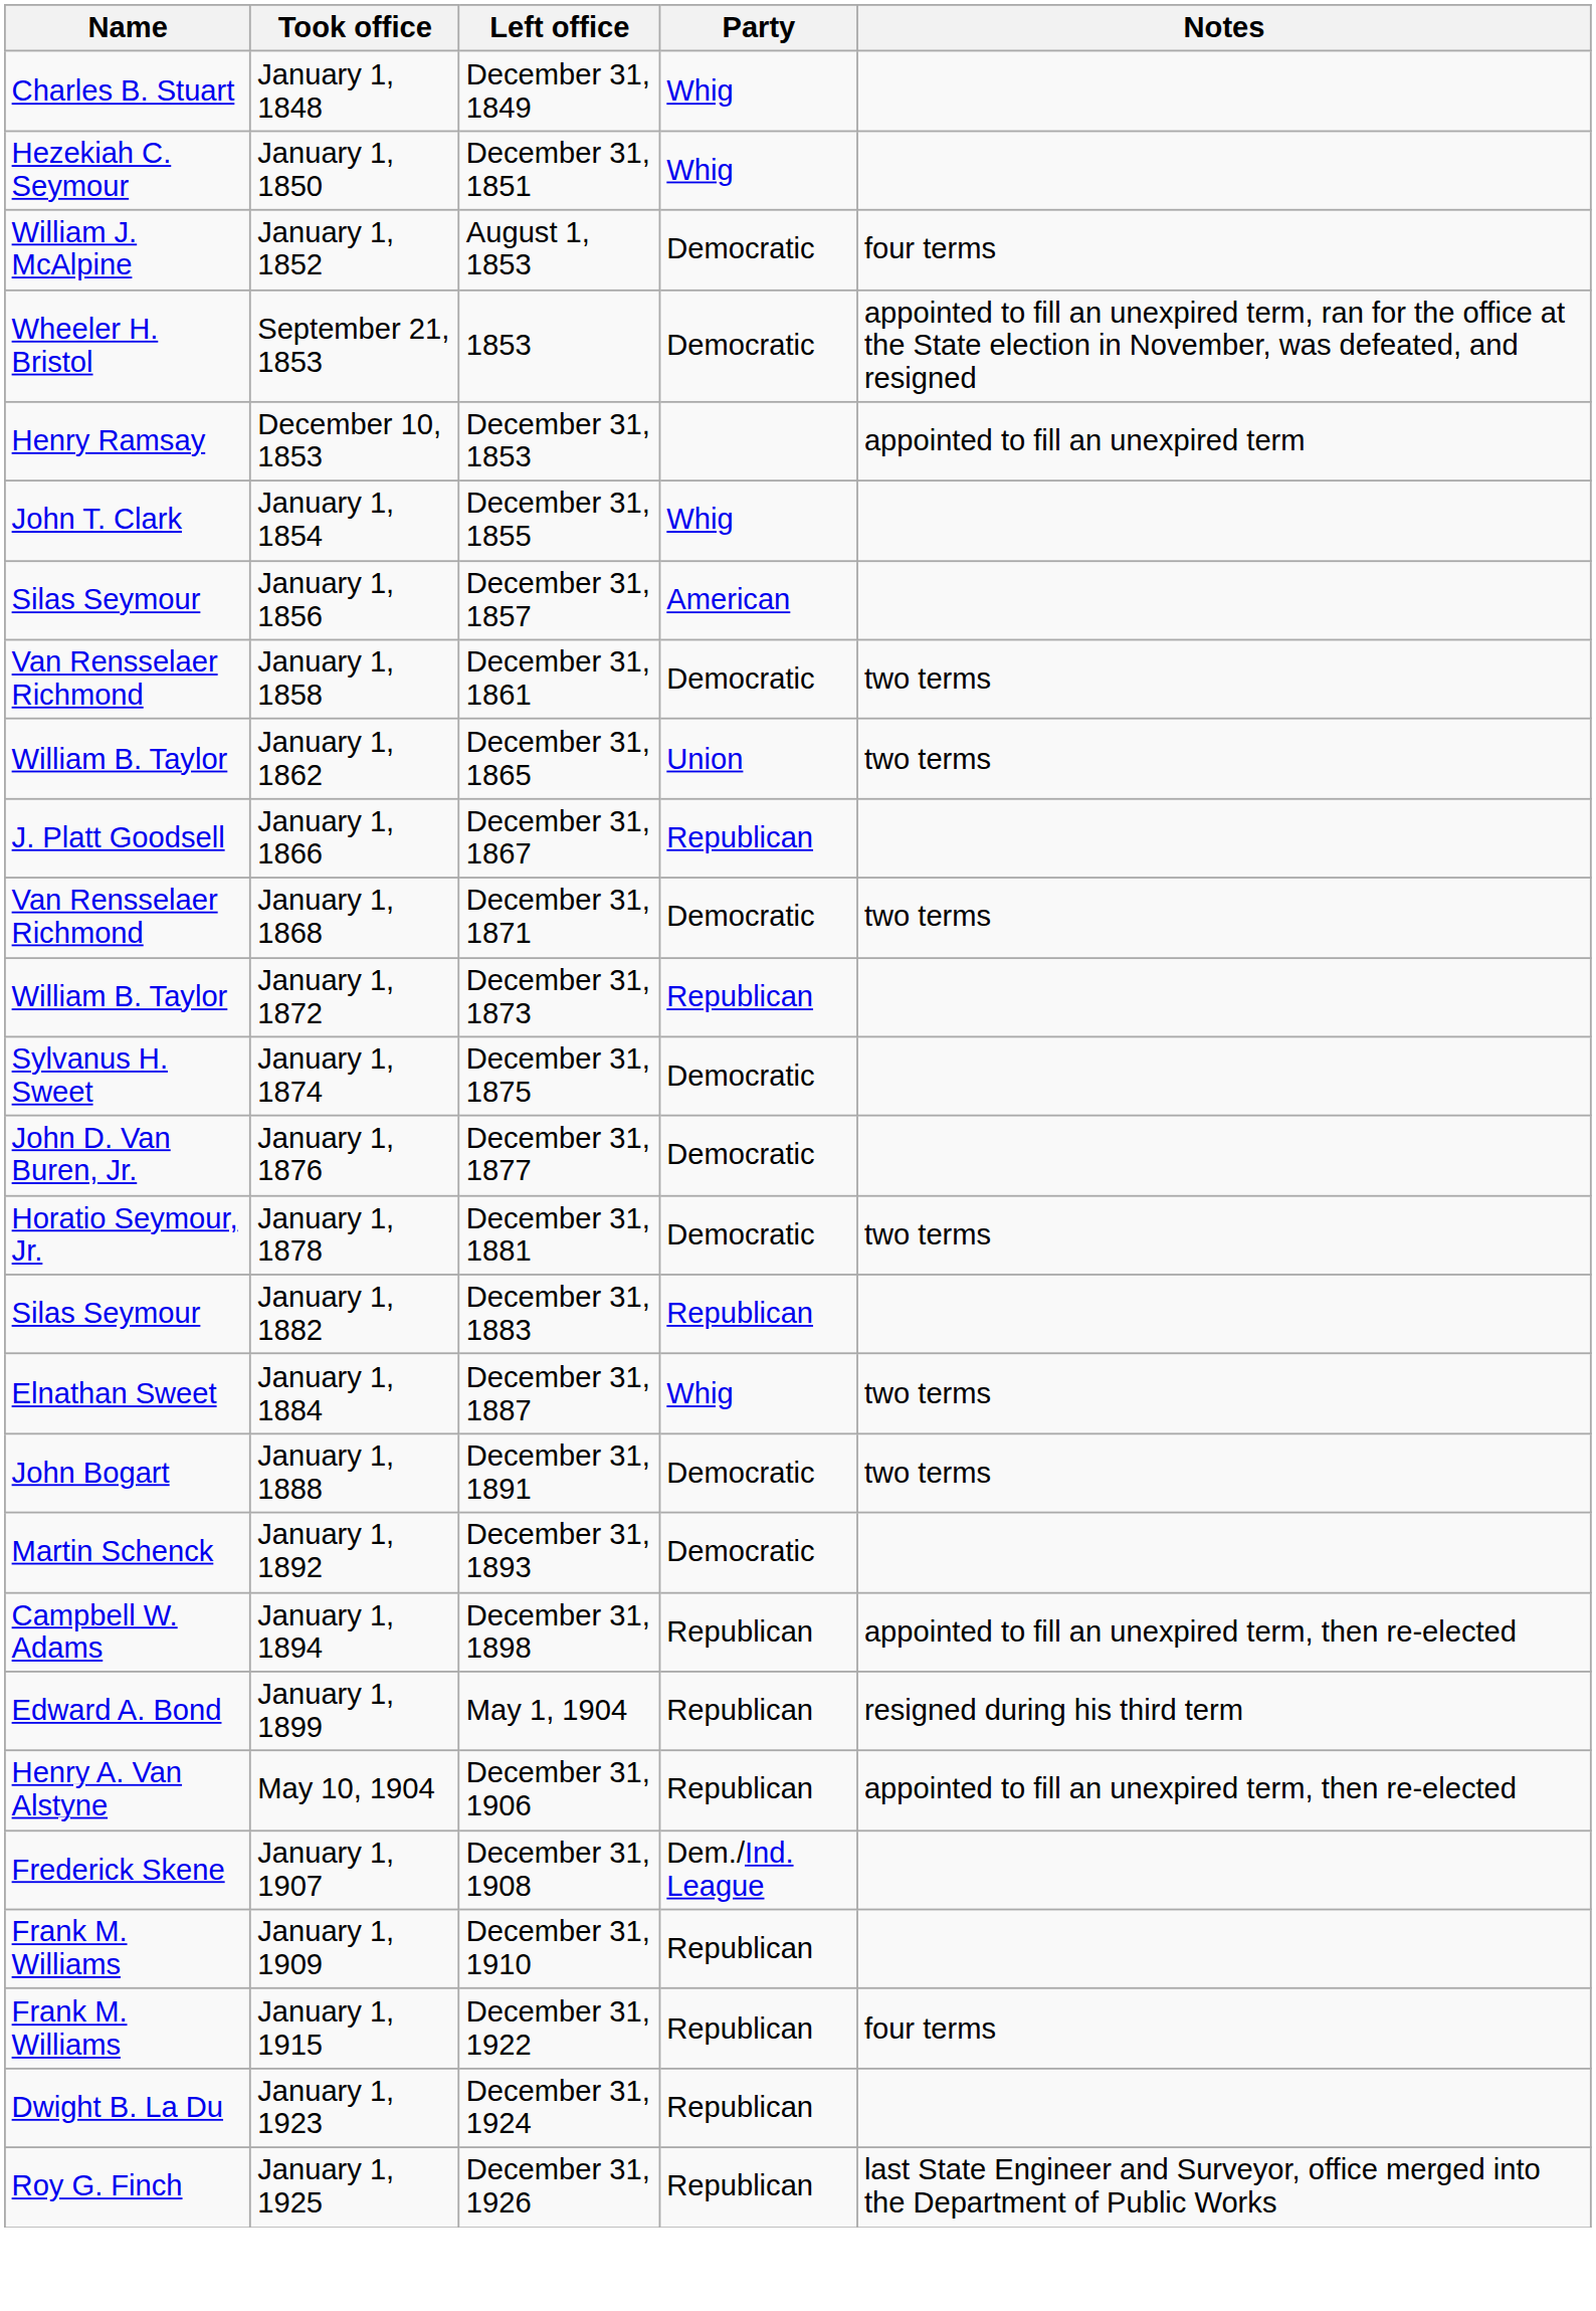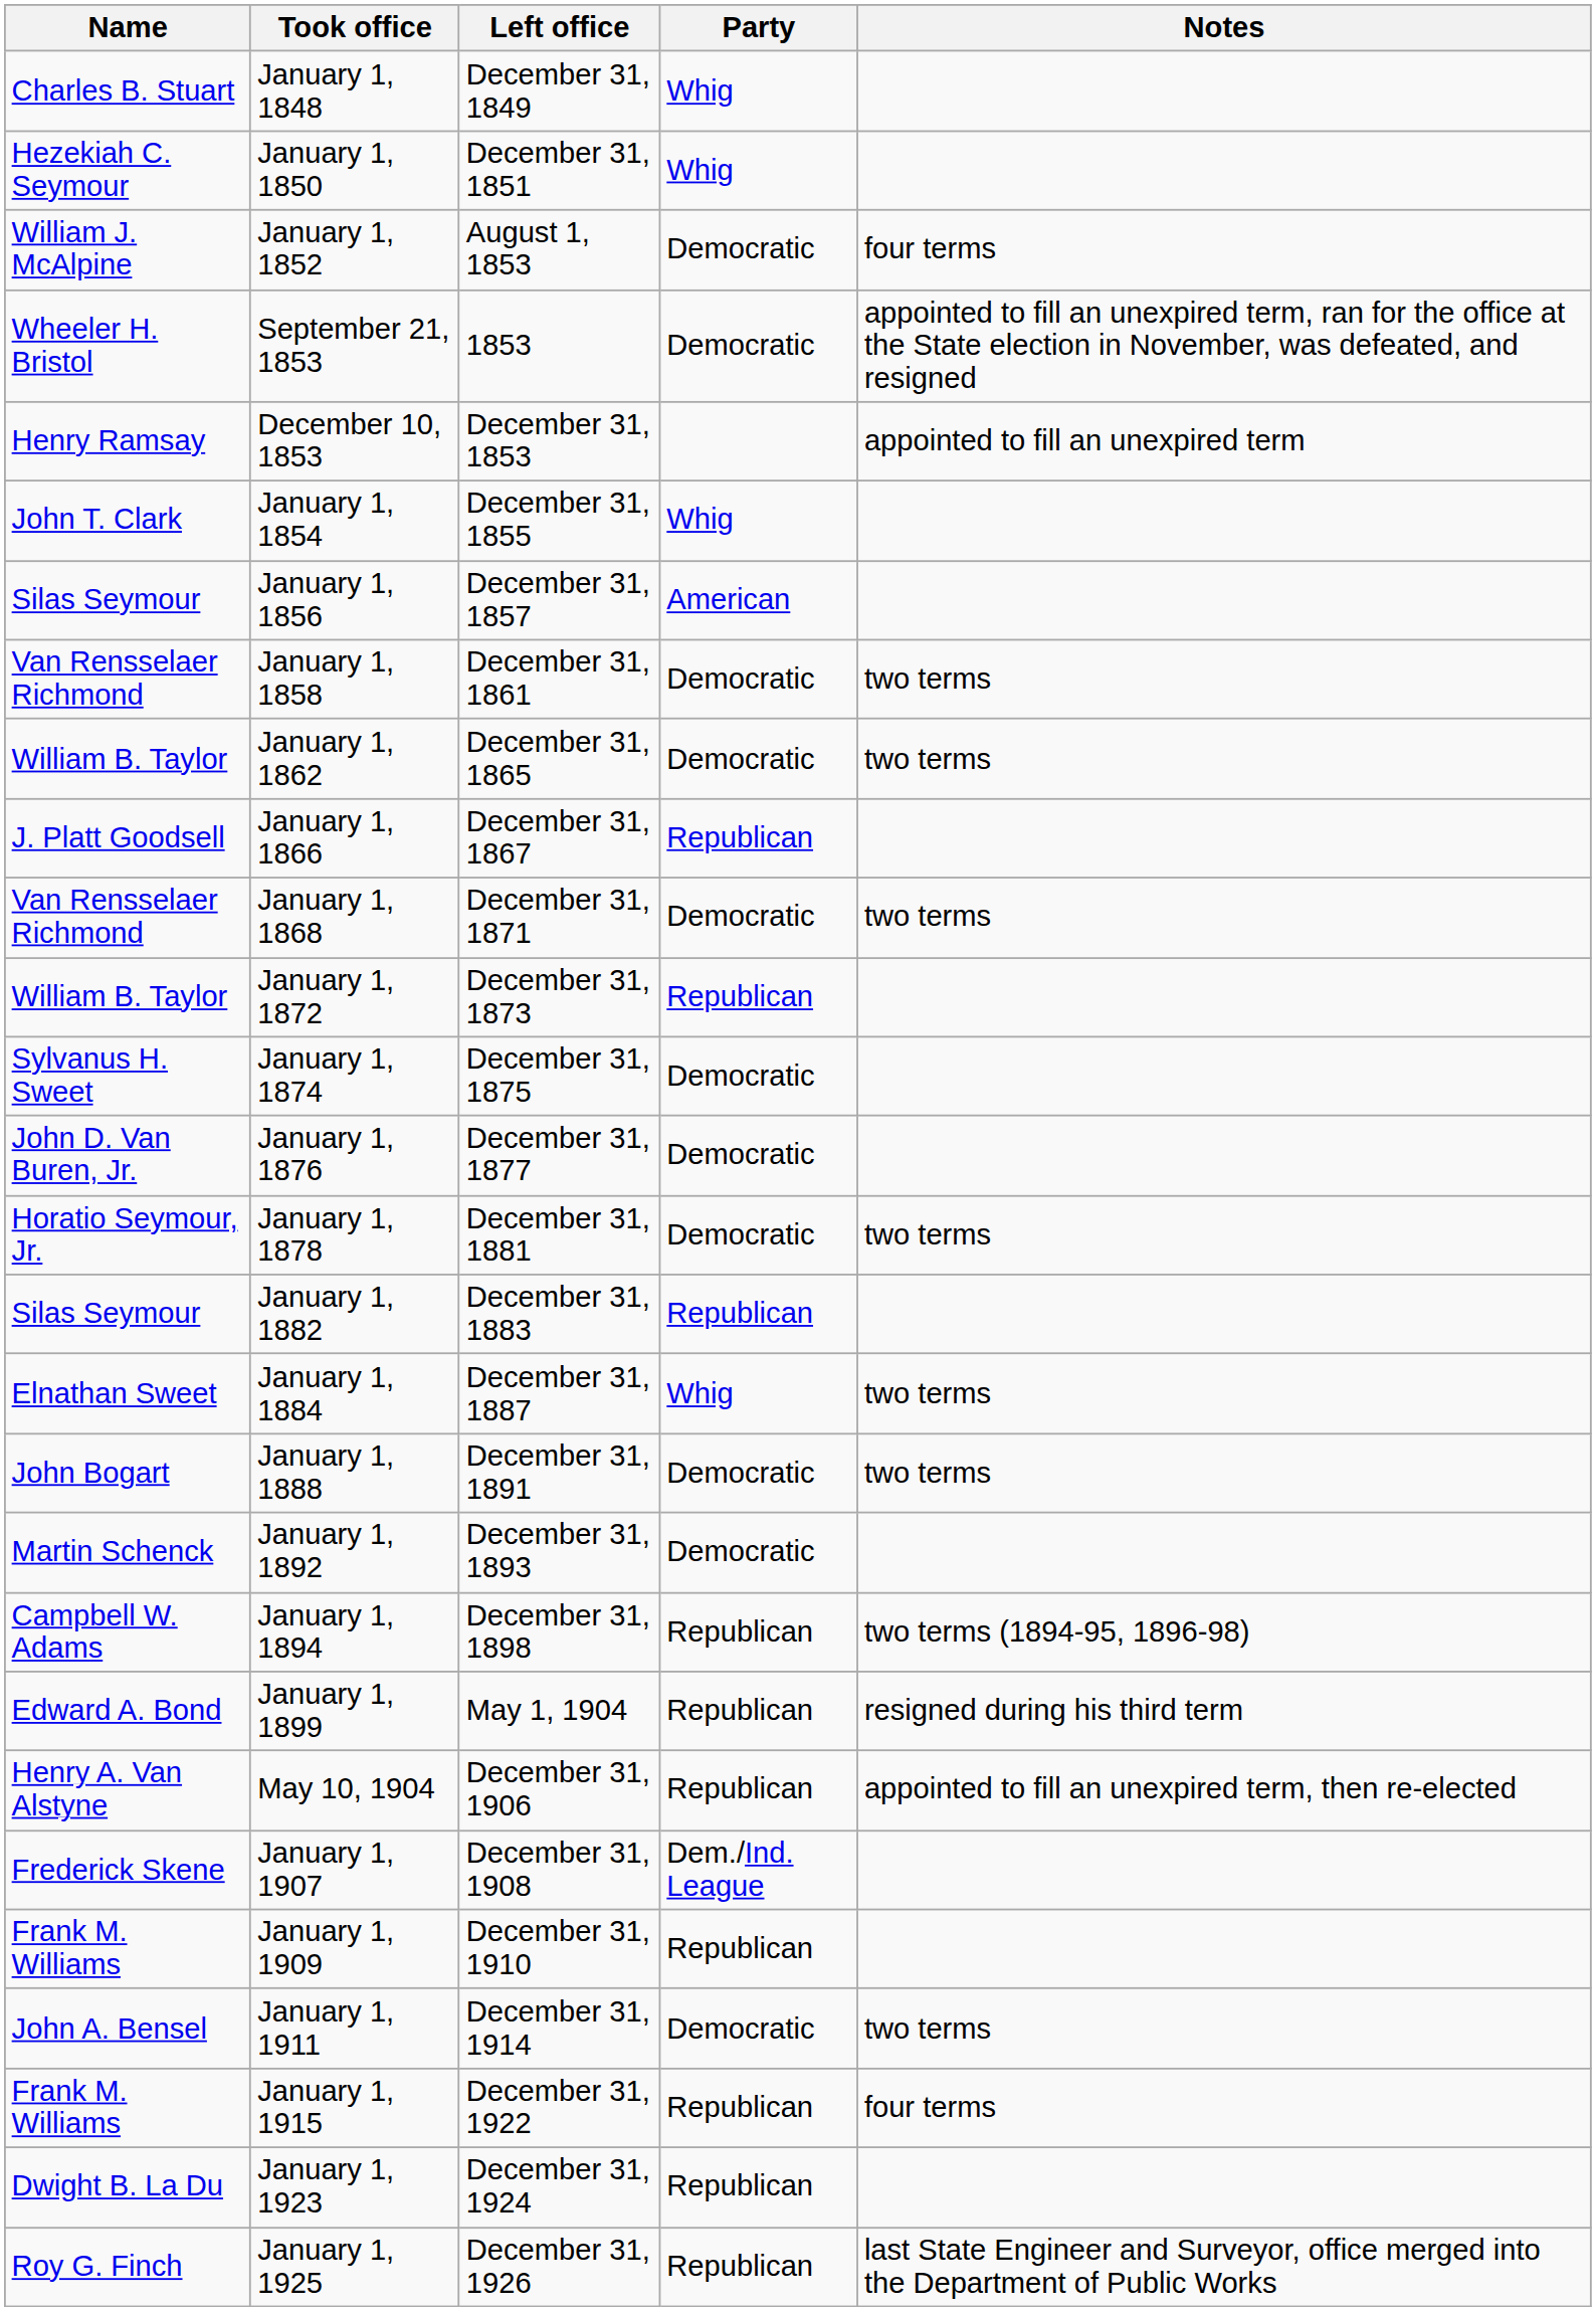January 1, 1862 | Party: Union -> Democratic
January 1, 1894 | Notes: appointed to fill an unexpired term, then re-elected -> two terms (1894-95, 1896-98)
+ row: John A. Bensel | January 1, 1911 | December 31, 1914 | Democratic | two terms
